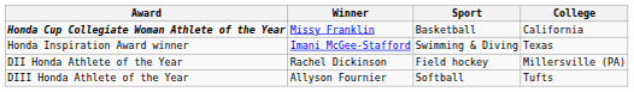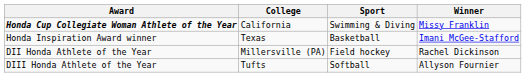columns swapped: Winner <-> College
Honda Cup Collegiate Woman Athlete of the Year | Sport: Basketball -> Swimming & Diving
Honda Inspiration Award winner | Sport: Swimming & Diving -> Basketball
